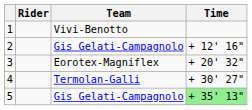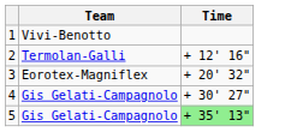- column: Rider
2 | Team: Gis Gelati-Campagnolo -> Termolan-Galli
4 | Team: Termolan-Galli -> Gis Gelati-Campagnolo
